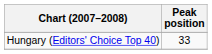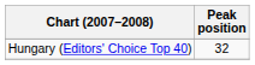Hungary (Editors' Choice Top 40) | Peak position: 33 -> 32
